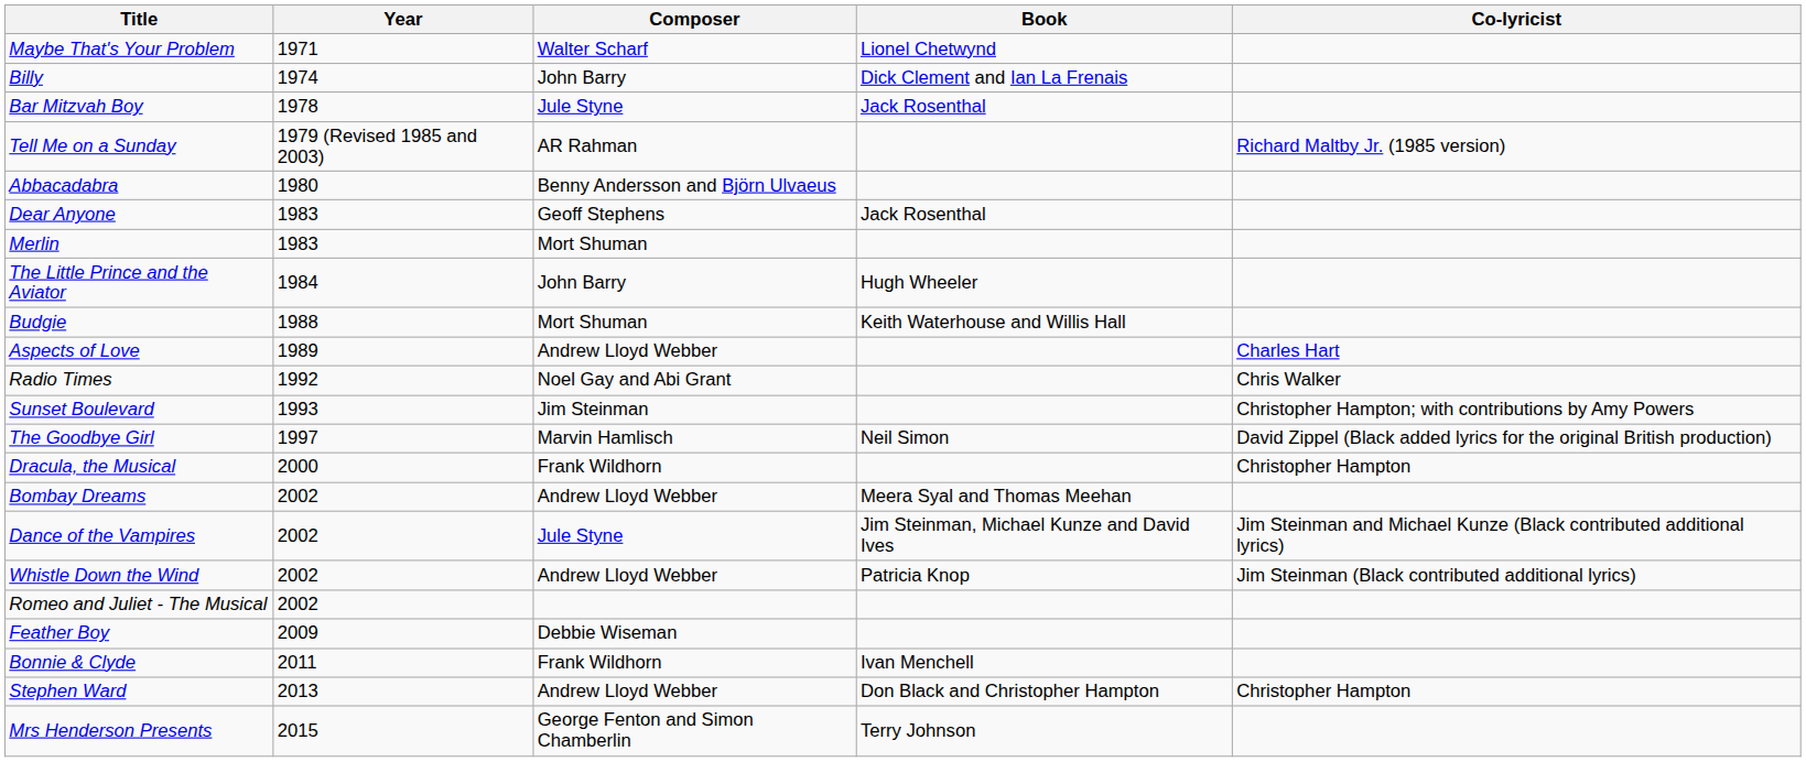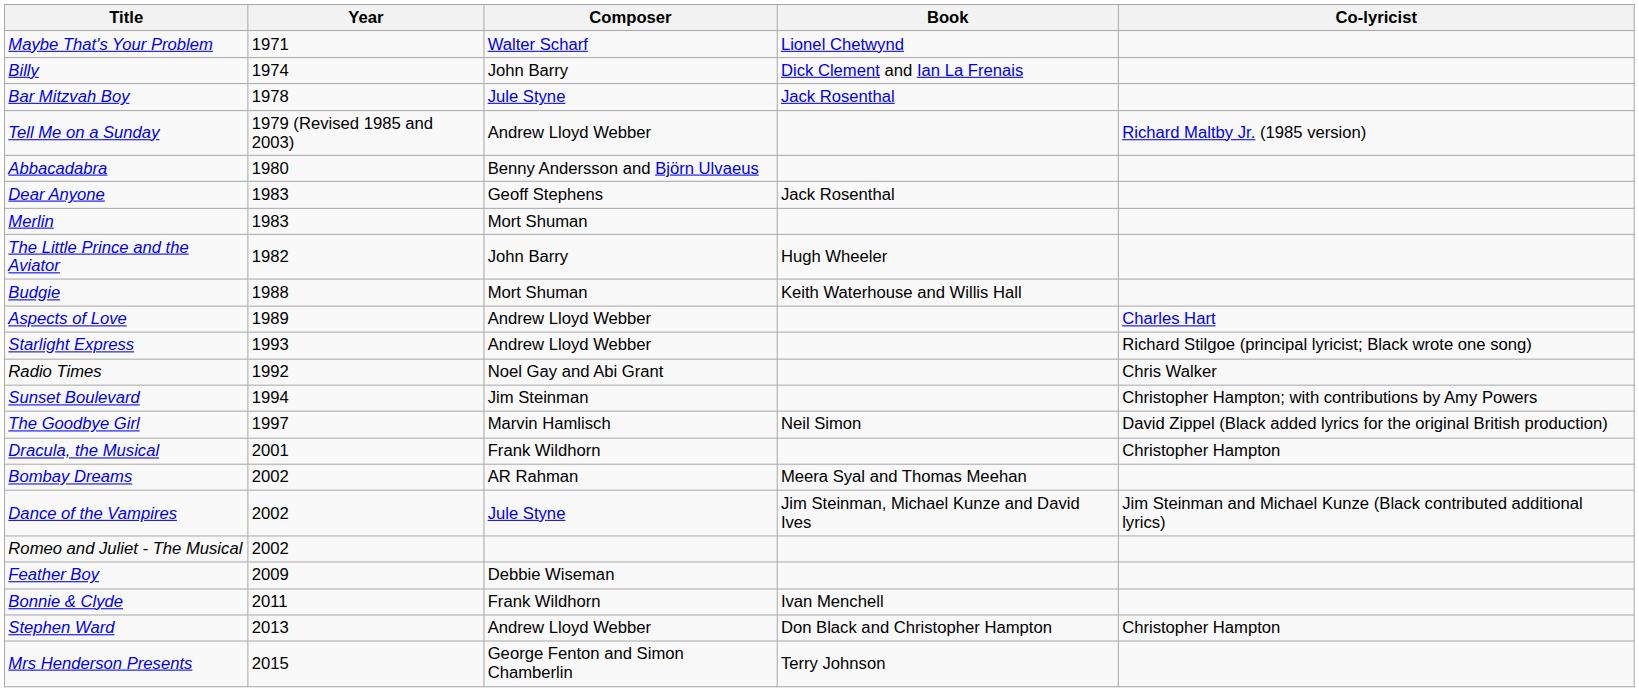Tell Me on a Sunday | Composer: AR Rahman -> Andrew Lloyd Webber
The Little Prince and the Aviator | Year: 1984 -> 1982
+ row: Starlight Express | 1993 | Andrew Lloyd Webber | Richard Stilgoe (principal lyricist; Black wrote one song)
Sunset Boulevard | Year: 1993 -> 1994
Dracula, the Musical | Year: 2000 -> 2001
Bombay Dreams | Composer: Andrew Lloyd Webber -> AR Rahman
- row: Whistle Down the Wind | 2002 | Andrew Lloyd Webber | Patricia Knop | Jim Steinman (Black contributed additional lyrics)
